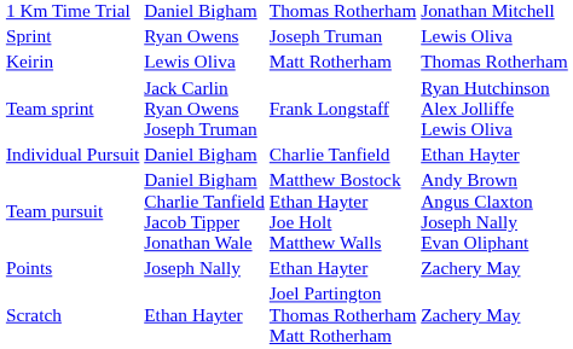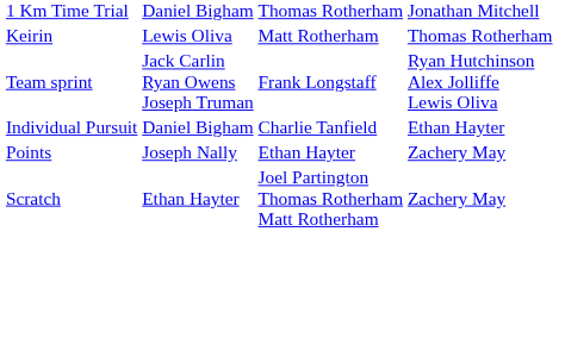- row: Sprint | Ryan Owens | Joseph Truman | Lewis Oliva
- row: Team pursuit | Daniel Bigham Charlie Tanfield Jacob Tipper Jonathan Wale | Matthew Bostock Ethan Hayter Joe Holt Matthew Walls | Andy Brown Angus Claxton Joseph Nally Evan Oliphant
